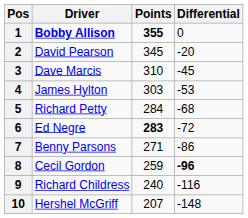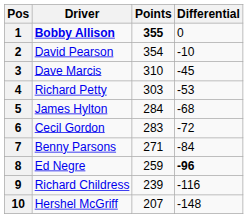2 | Points: 345 -> 354
2 | Differential: -20 -> -10
4 | Driver: James Hylton -> Richard Petty
5 | Driver: Richard Petty -> James Hylton
6 | Driver: Ed Negre -> Cecil Gordon
6 | Points: bold -> normal
7 | Differential: -86 -> -84
8 | Driver: Cecil Gordon -> Ed Negre
9 | Points: 240 -> 239
